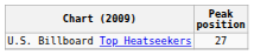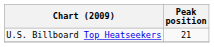U.S. Billboard Top Heatseekers | Peak position: 27 -> 21
